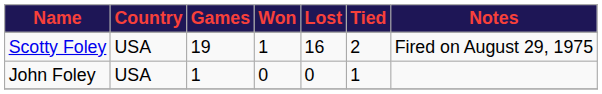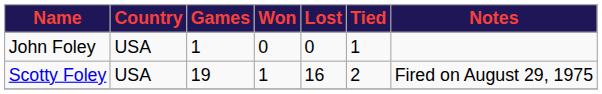rows swapped: Scotty Foley <-> John Foley
